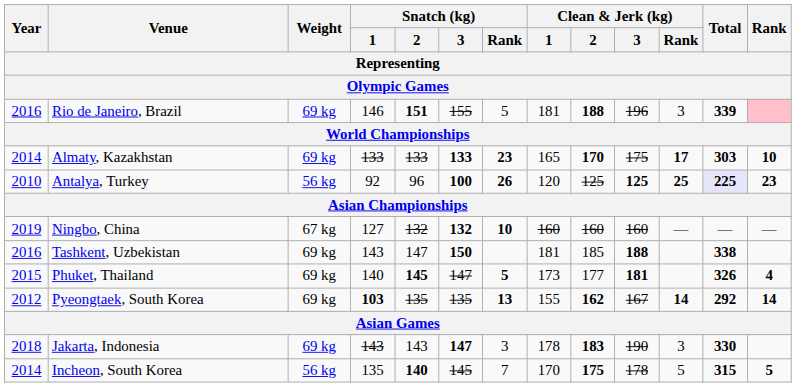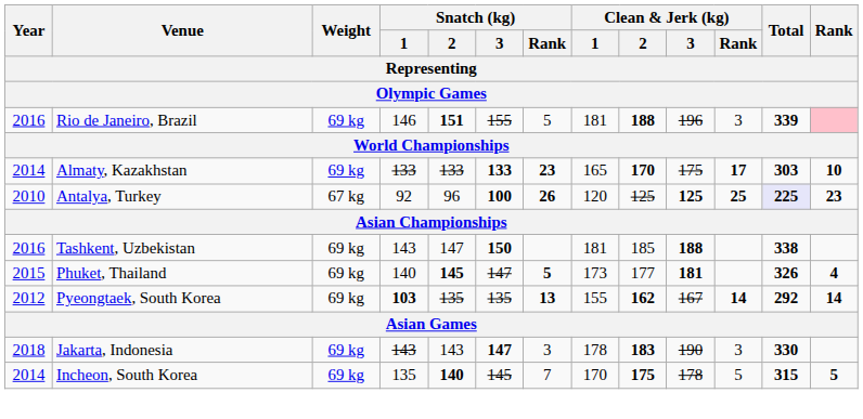Antalya, Turkey | Weight: 56 kg -> 67 kg
- row: 2019 | Ningbo, China | 67 kg | 127 | 132 | 132 | 10 | 160 | 160 | 160 | — | — | —
Incheon, South Korea | Weight: 56 kg -> 69 kg
